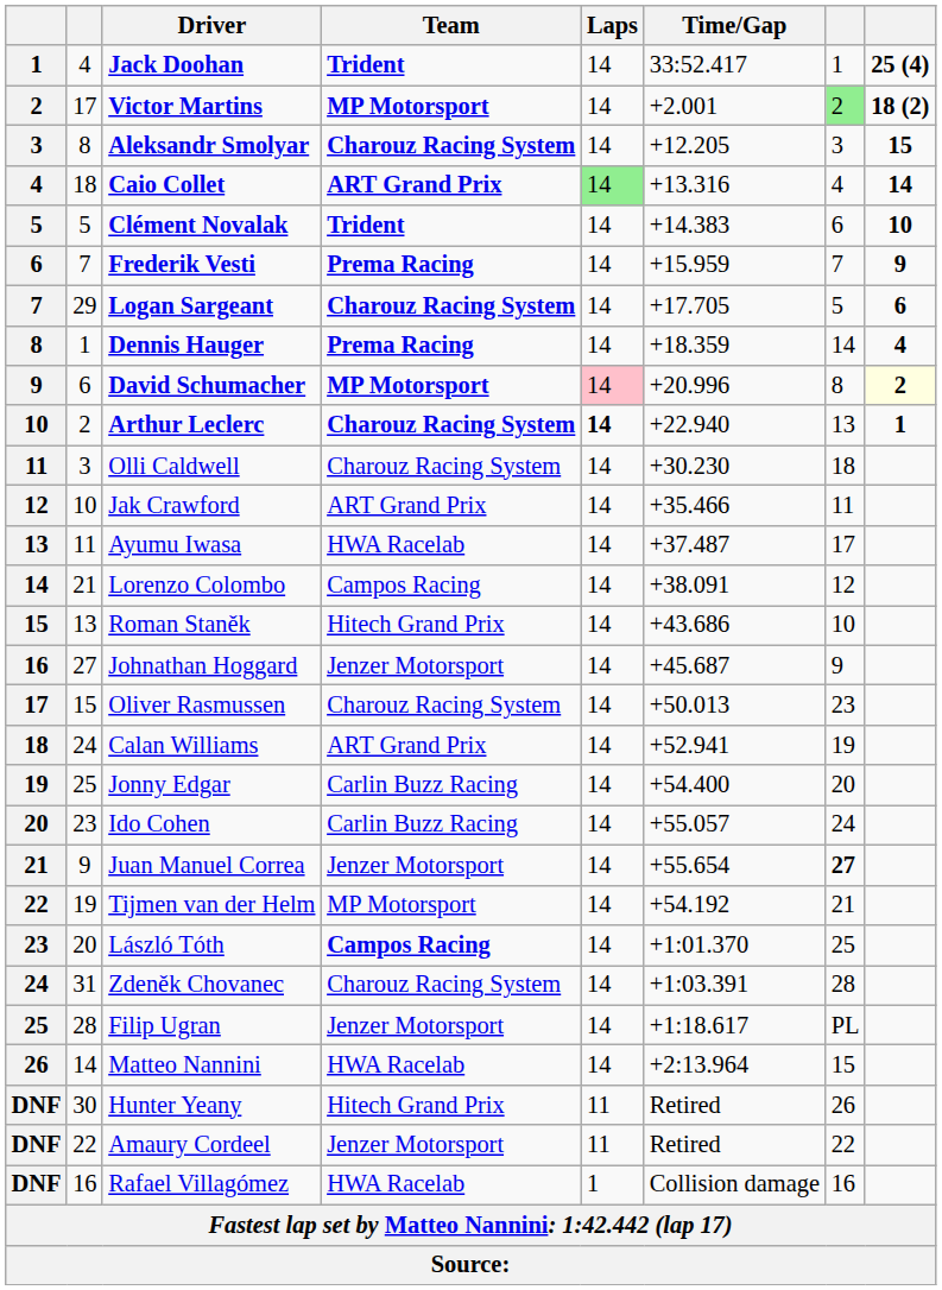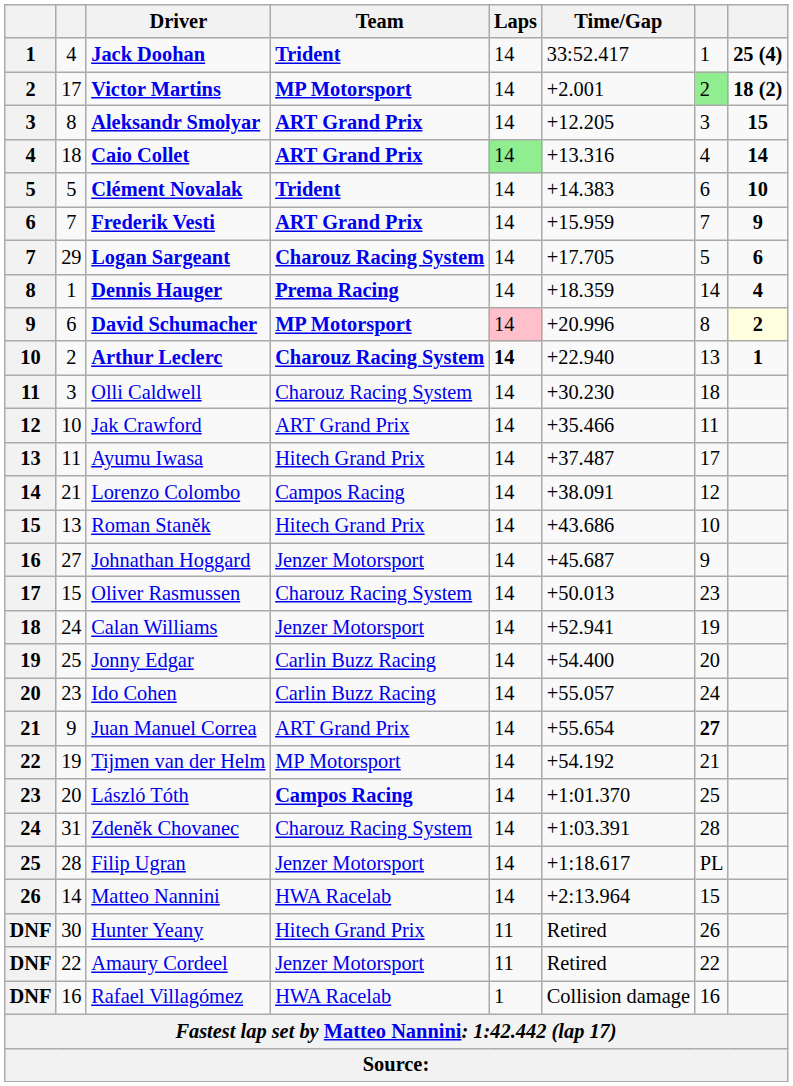Aleksandr Smolyar | Team: Charouz Racing System -> ART Grand Prix
Frederik Vesti | Team: Prema Racing -> ART Grand Prix
Ayumu Iwasa | Team: HWA Racelab -> Hitech Grand Prix
Calan Williams | Team: ART Grand Prix -> Jenzer Motorsport
Juan Manuel Correa | Team: Jenzer Motorsport -> ART Grand Prix
